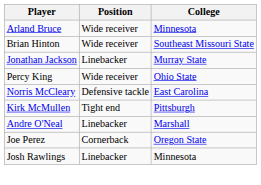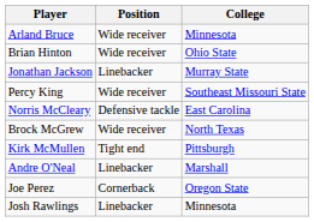Brian Hinton | College: Southeast Missouri State -> Ohio State
Percy King | College: Ohio State -> Southeast Missouri State
+ row: Brock McGrew | Wide receiver | North Texas
